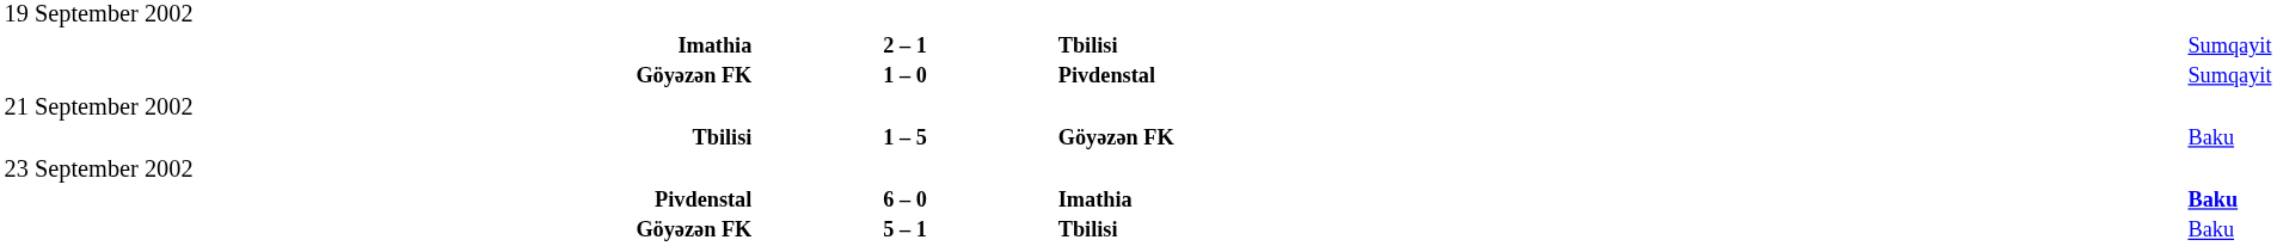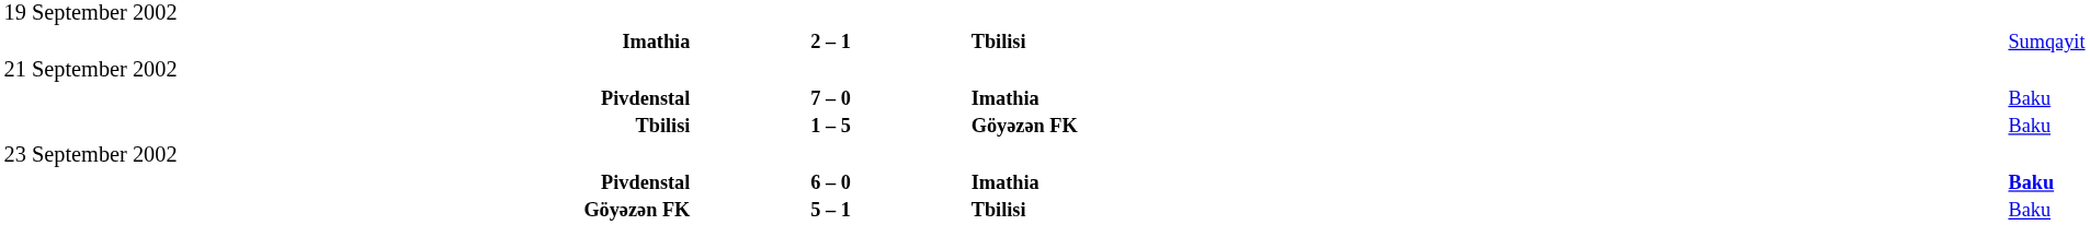- row: Göyəzən FK | 1 – 0 | Pivdenstal | Sumqayit
+ row: Pivdenstal | 7 – 0 | Imathia | Baku
